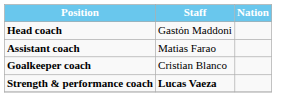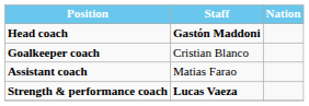Head coach | Staff: normal -> bold
rows swapped: Assistant coach <-> Goalkeeper coach
